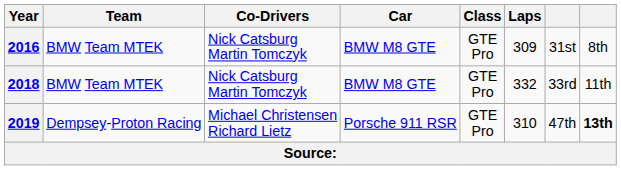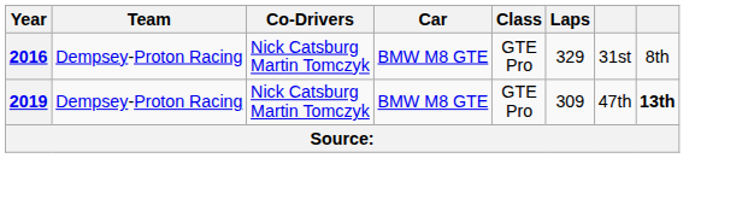2016 | Team: BMW Team MTEK -> Dempsey-Proton Racing
2016 | Laps: 309 -> 329
- row: 2018 | BMW Team MTEK | Nick Catsburg Martin Tomczyk | BMW M8 GTE | GTE Pro | 332 | 33rd | 11th
2019 | Co-Drivers: Michael Christensen Richard Lietz -> Nick Catsburg Martin Tomczyk
2019 | Car: Porsche 911 RSR -> BMW M8 GTE
2019 | Laps: 310 -> 309
